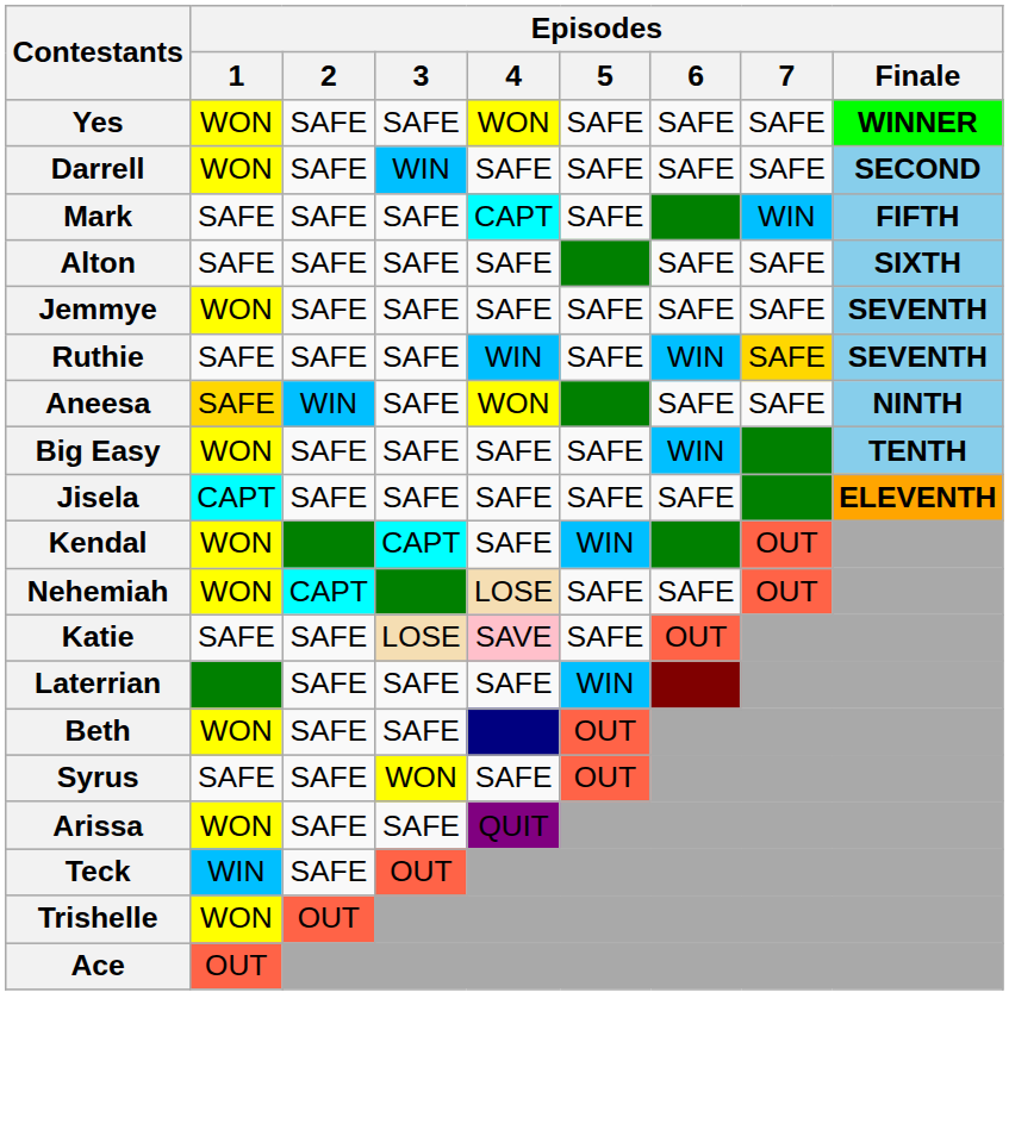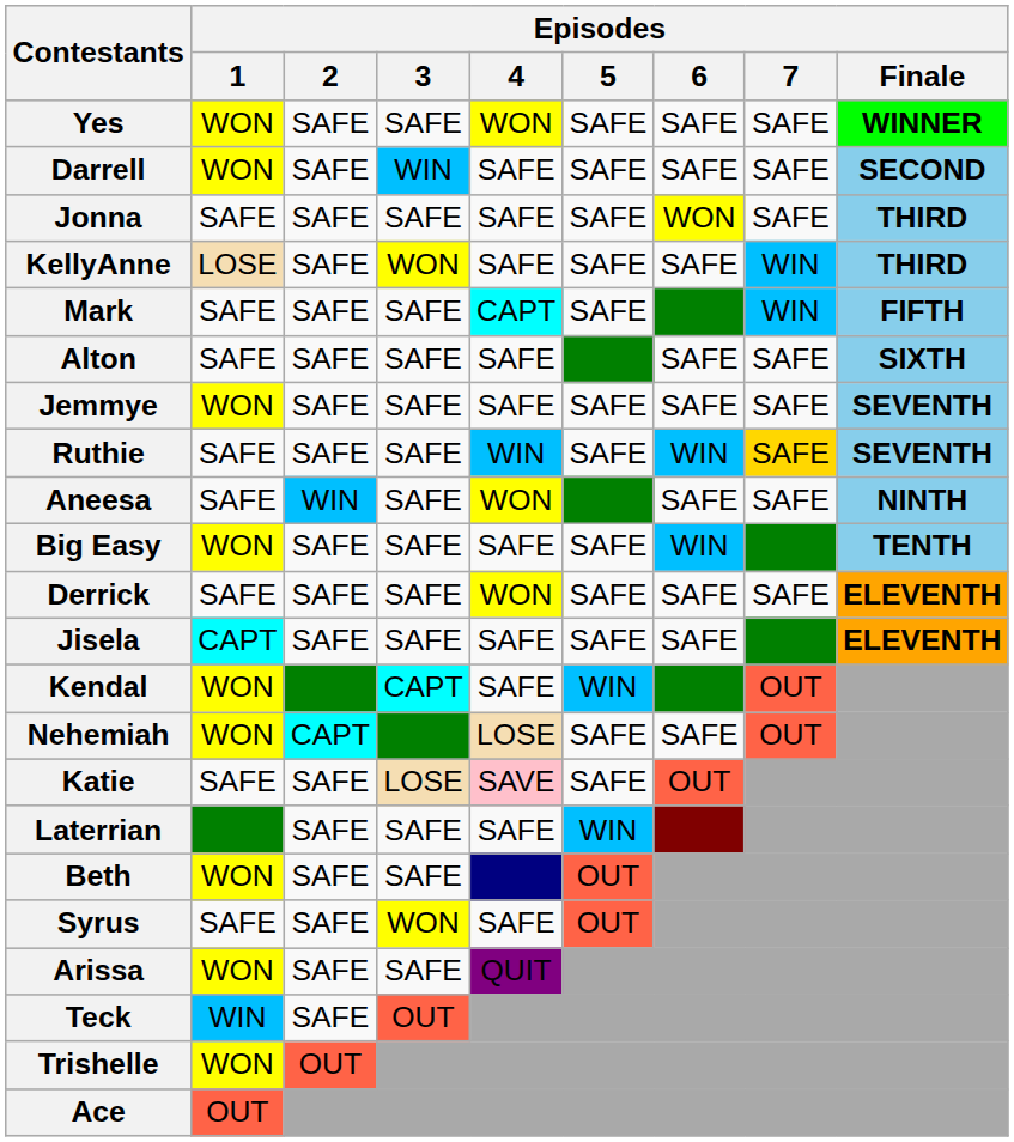+ row: Jonna | SAFE | SAFE | SAFE | SAFE | SAFE | WON | SAFE | THIRD
+ row: KellyAnne | LOSE | SAFE | WON | SAFE | SAFE | SAFE | WIN | THIRD
Aneesa | Episodes / 1: gold background -> no background
+ row: Derrick | SAFE | SAFE | SAFE | WON | SAFE | SAFE | SAFE | ELEVENTH
